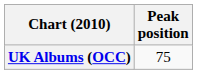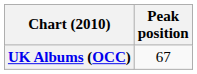UK Albums (OCC) | Peak position: 75 -> 67
